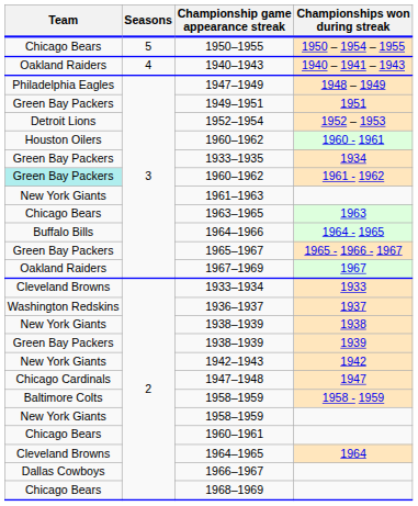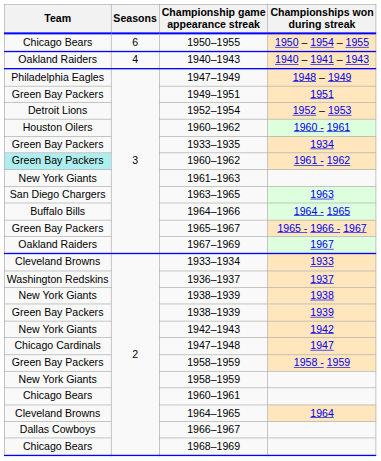1950–1955 | Seasons: 5 -> 6
1963–1965 | Team: Chicago Bears -> San Diego Chargers
1958–1959 / 1958 - 1959 | Team: Baltimore Colts -> Green Bay Packers
